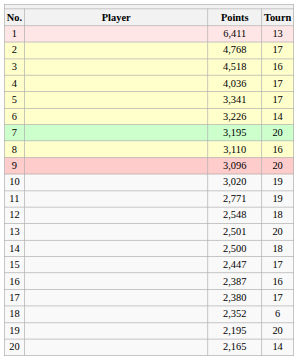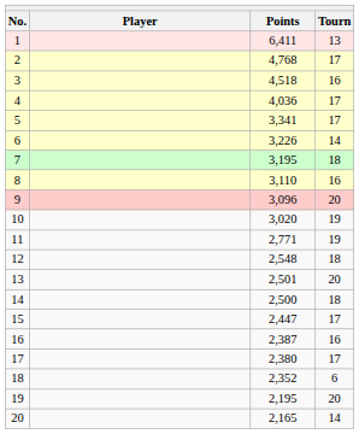7 | Tourn: 20 -> 18
